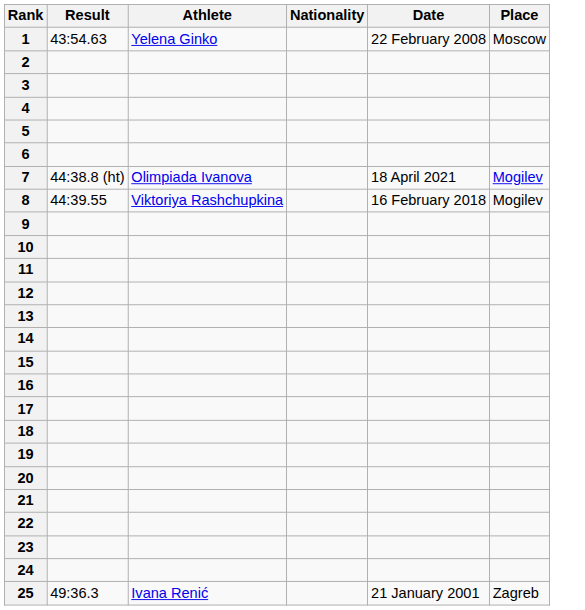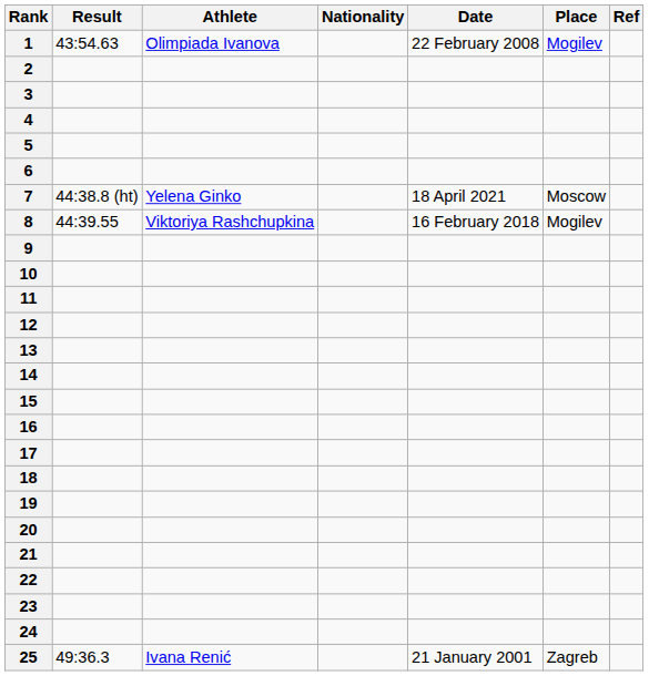+ column: Ref
1 | Athlete: Yelena Ginko -> Olimpiada Ivanova
1 | Place: Moscow -> Mogilev
7 | Athlete: Olimpiada Ivanova -> Yelena Ginko
7 | Place: Mogilev -> Moscow
